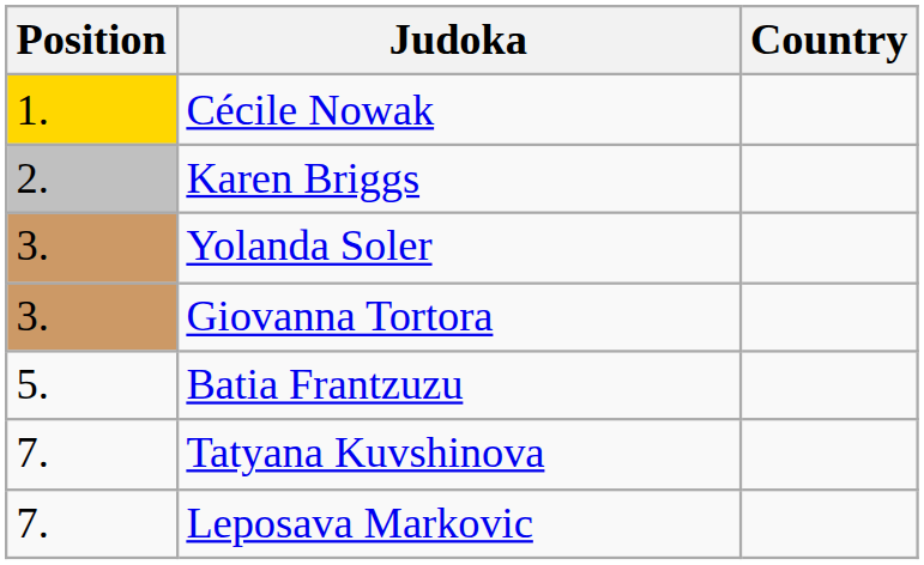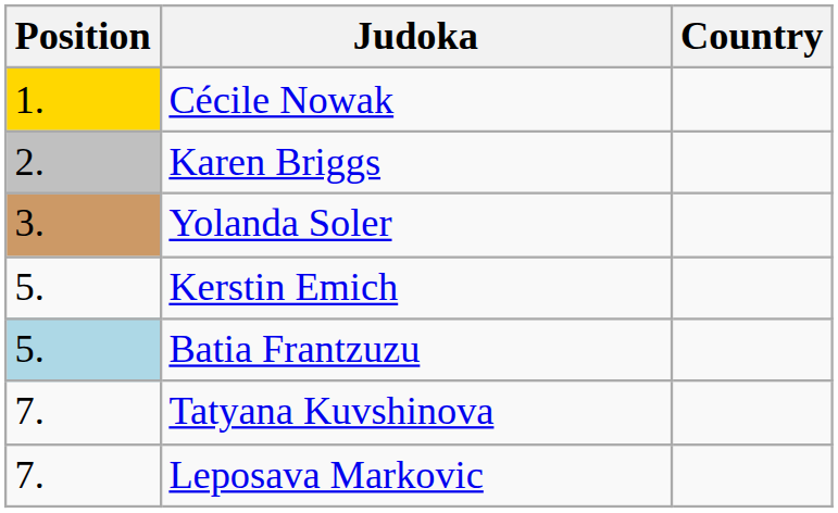- row: 3. | Giovanna Tortora
+ row: 5. | Kerstin Emich
Batia Frantzuzu | Position: no background -> lightblue background
